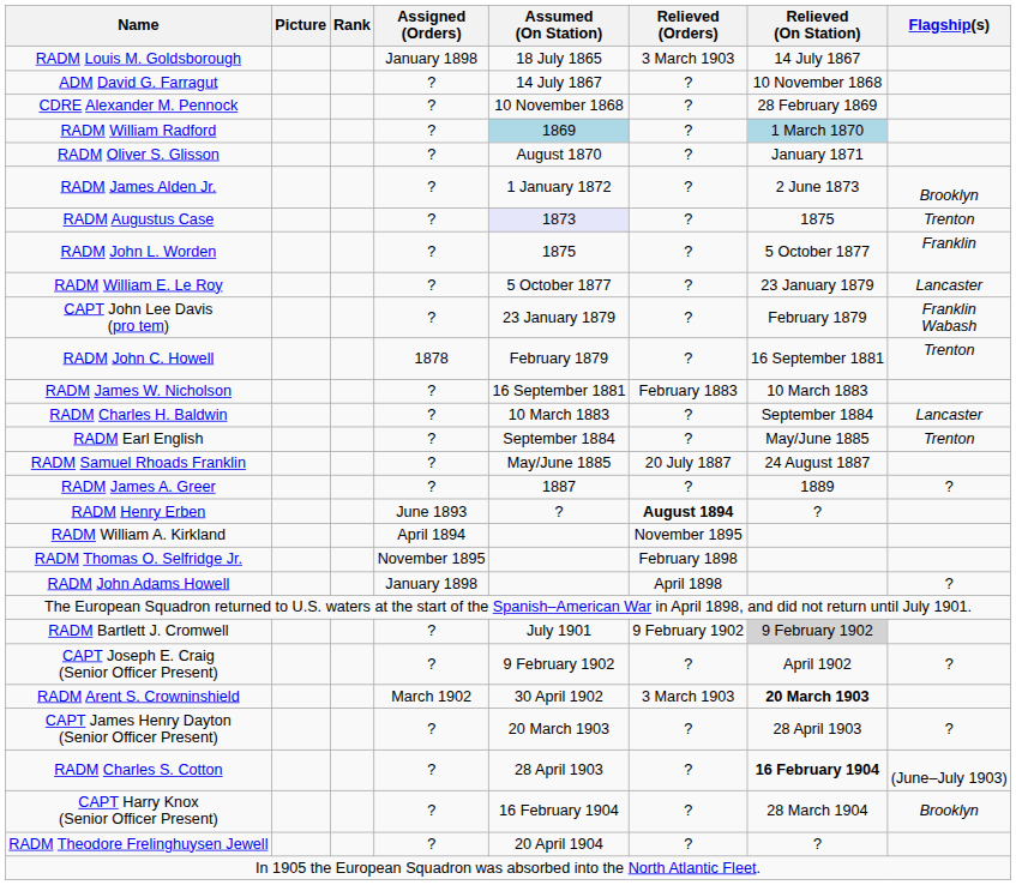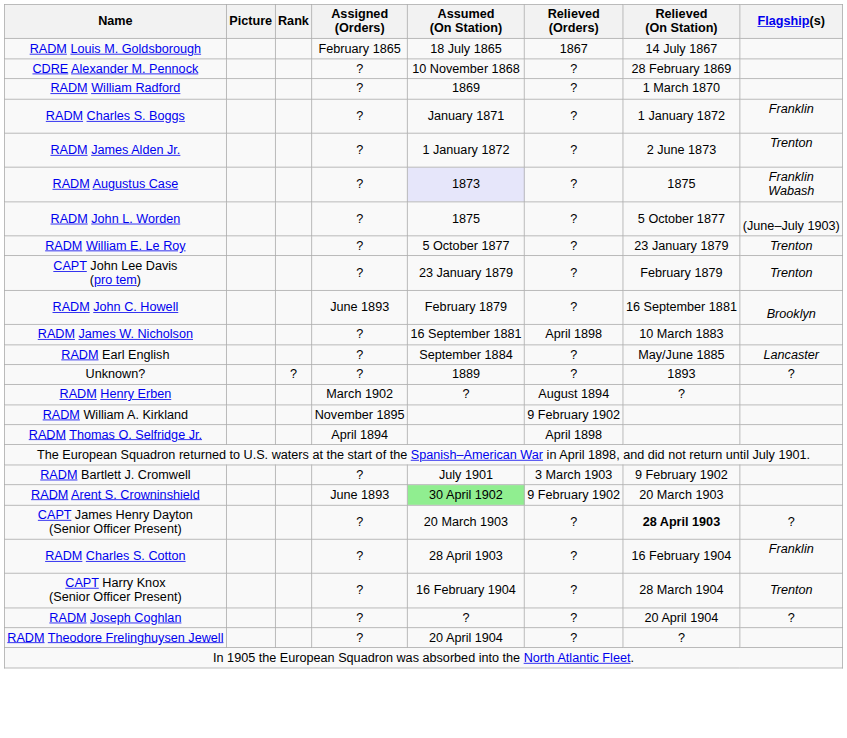RADM Louis M. Goldsborough | Assigned (Orders): January 1898 -> February 1865
RADM Louis M. Goldsborough | Relieved (Orders): 3 March 1903 -> 1867
- row: ADM David G. Farragut | ? | 14 July 1867 | ? | 10 November 1868
RADM William Radford | Assumed (On Station): lightblue background -> no background
RADM William Radford | Relieved (On Station): lightblue background -> no background
- row: RADM Oliver S. Glisson | ? | August 1870 | ? | January 1871
+ row: RADM Charles S. Boggs | ? | January 1871 | ? | 1 January 1872 | Franklin
RADM James Alden Jr. | Flagship(s): Brooklyn -> Trenton
RADM Augustus Case | Flagship(s): Trenton -> Franklin Wabash
RADM John L. Worden | Flagship(s): Franklin -> (June–July 1903)
RADM William E. Le Roy | Flagship(s): Lancaster -> Trenton
CAPT John Lee Davis (pro tem) | Flagship(s): Franklin Wabash -> Trenton
RADM John C. Howell | Assigned (Orders): 1878 -> June 1893
RADM John C. Howell | Flagship(s): Trenton -> Brooklyn
RADM James W. Nicholson | Relieved (Orders): February 1883 -> April 1898
- row: RADM Charles H. Baldwin | ? | 10 March 1883 | ? | September 1884 | Lancaster
RADM Earl English | Flagship(s): Trenton -> Lancaster
- row: RADM Samuel Rhoads Franklin | ? | May/June 1885 | 20 July 1887 | 24 August 1887
- row: RADM James A. Greer | ? | 1887 | ? | 1889 | ?
+ row: Unknown? | ? | ? | 1889 | ? | 1893 | ?
RADM Henry Erben | Assigned (Orders): June 1893 -> March 1902
RADM Henry Erben | Relieved (Orders): bold -> normal
RADM William A. Kirkland | Assigned (Orders): April 1894 -> November 1895
RADM William A. Kirkland | Relieved (Orders): November 1895 -> 9 February 1902
RADM Thomas O. Selfridge Jr. | Assigned (Orders): November 1895 -> April 1894
RADM Thomas O. Selfridge Jr. | Relieved (Orders): February 1898 -> April 1898
- row: RADM John Adams Howell | January 1898 | April 1898 | ?
RADM Bartlett J. Cromwell | Relieved (Orders): 9 February 1902 -> 3 March 1903
RADM Bartlett J. Cromwell | Relieved (On Station): lightgrey background -> no background
- row: CAPT Joseph E. Craig (Senior Officer Present) | ? | 9 February 1902 | ? | April 1902 | ?
RADM Arent S. Crowninshield | Assigned (Orders): March 1902 -> June 1893
RADM Arent S. Crowninshield | Assumed (On Station): no background -> lightgreen background
RADM Arent S. Crowninshield | Relieved (Orders): 3 March 1903 -> 9 February 1902
RADM Arent S. Crowninshield | Relieved (On Station): bold -> normal
CAPT James Henry Dayton (Senior Officer Present) | Relieved (On Station): normal -> bold
RADM Charles S. Cotton | Relieved (On Station): bold -> normal
RADM Charles S. Cotton | Flagship(s): (June–July 1903) -> Franklin
CAPT Harry Knox (Senior Officer Present) | Flagship(s): Brooklyn -> Trenton
+ row: RADM Joseph Coghlan | ? | ? | ? | 20 April 1904 | ?
